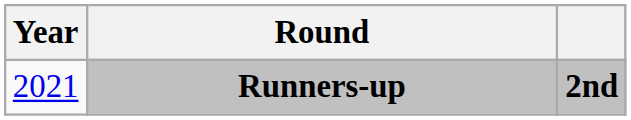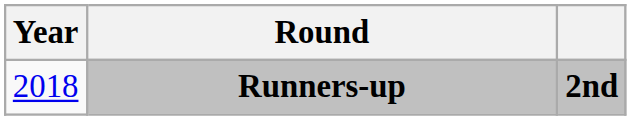Runners-up | Year: 2021 -> 2018
